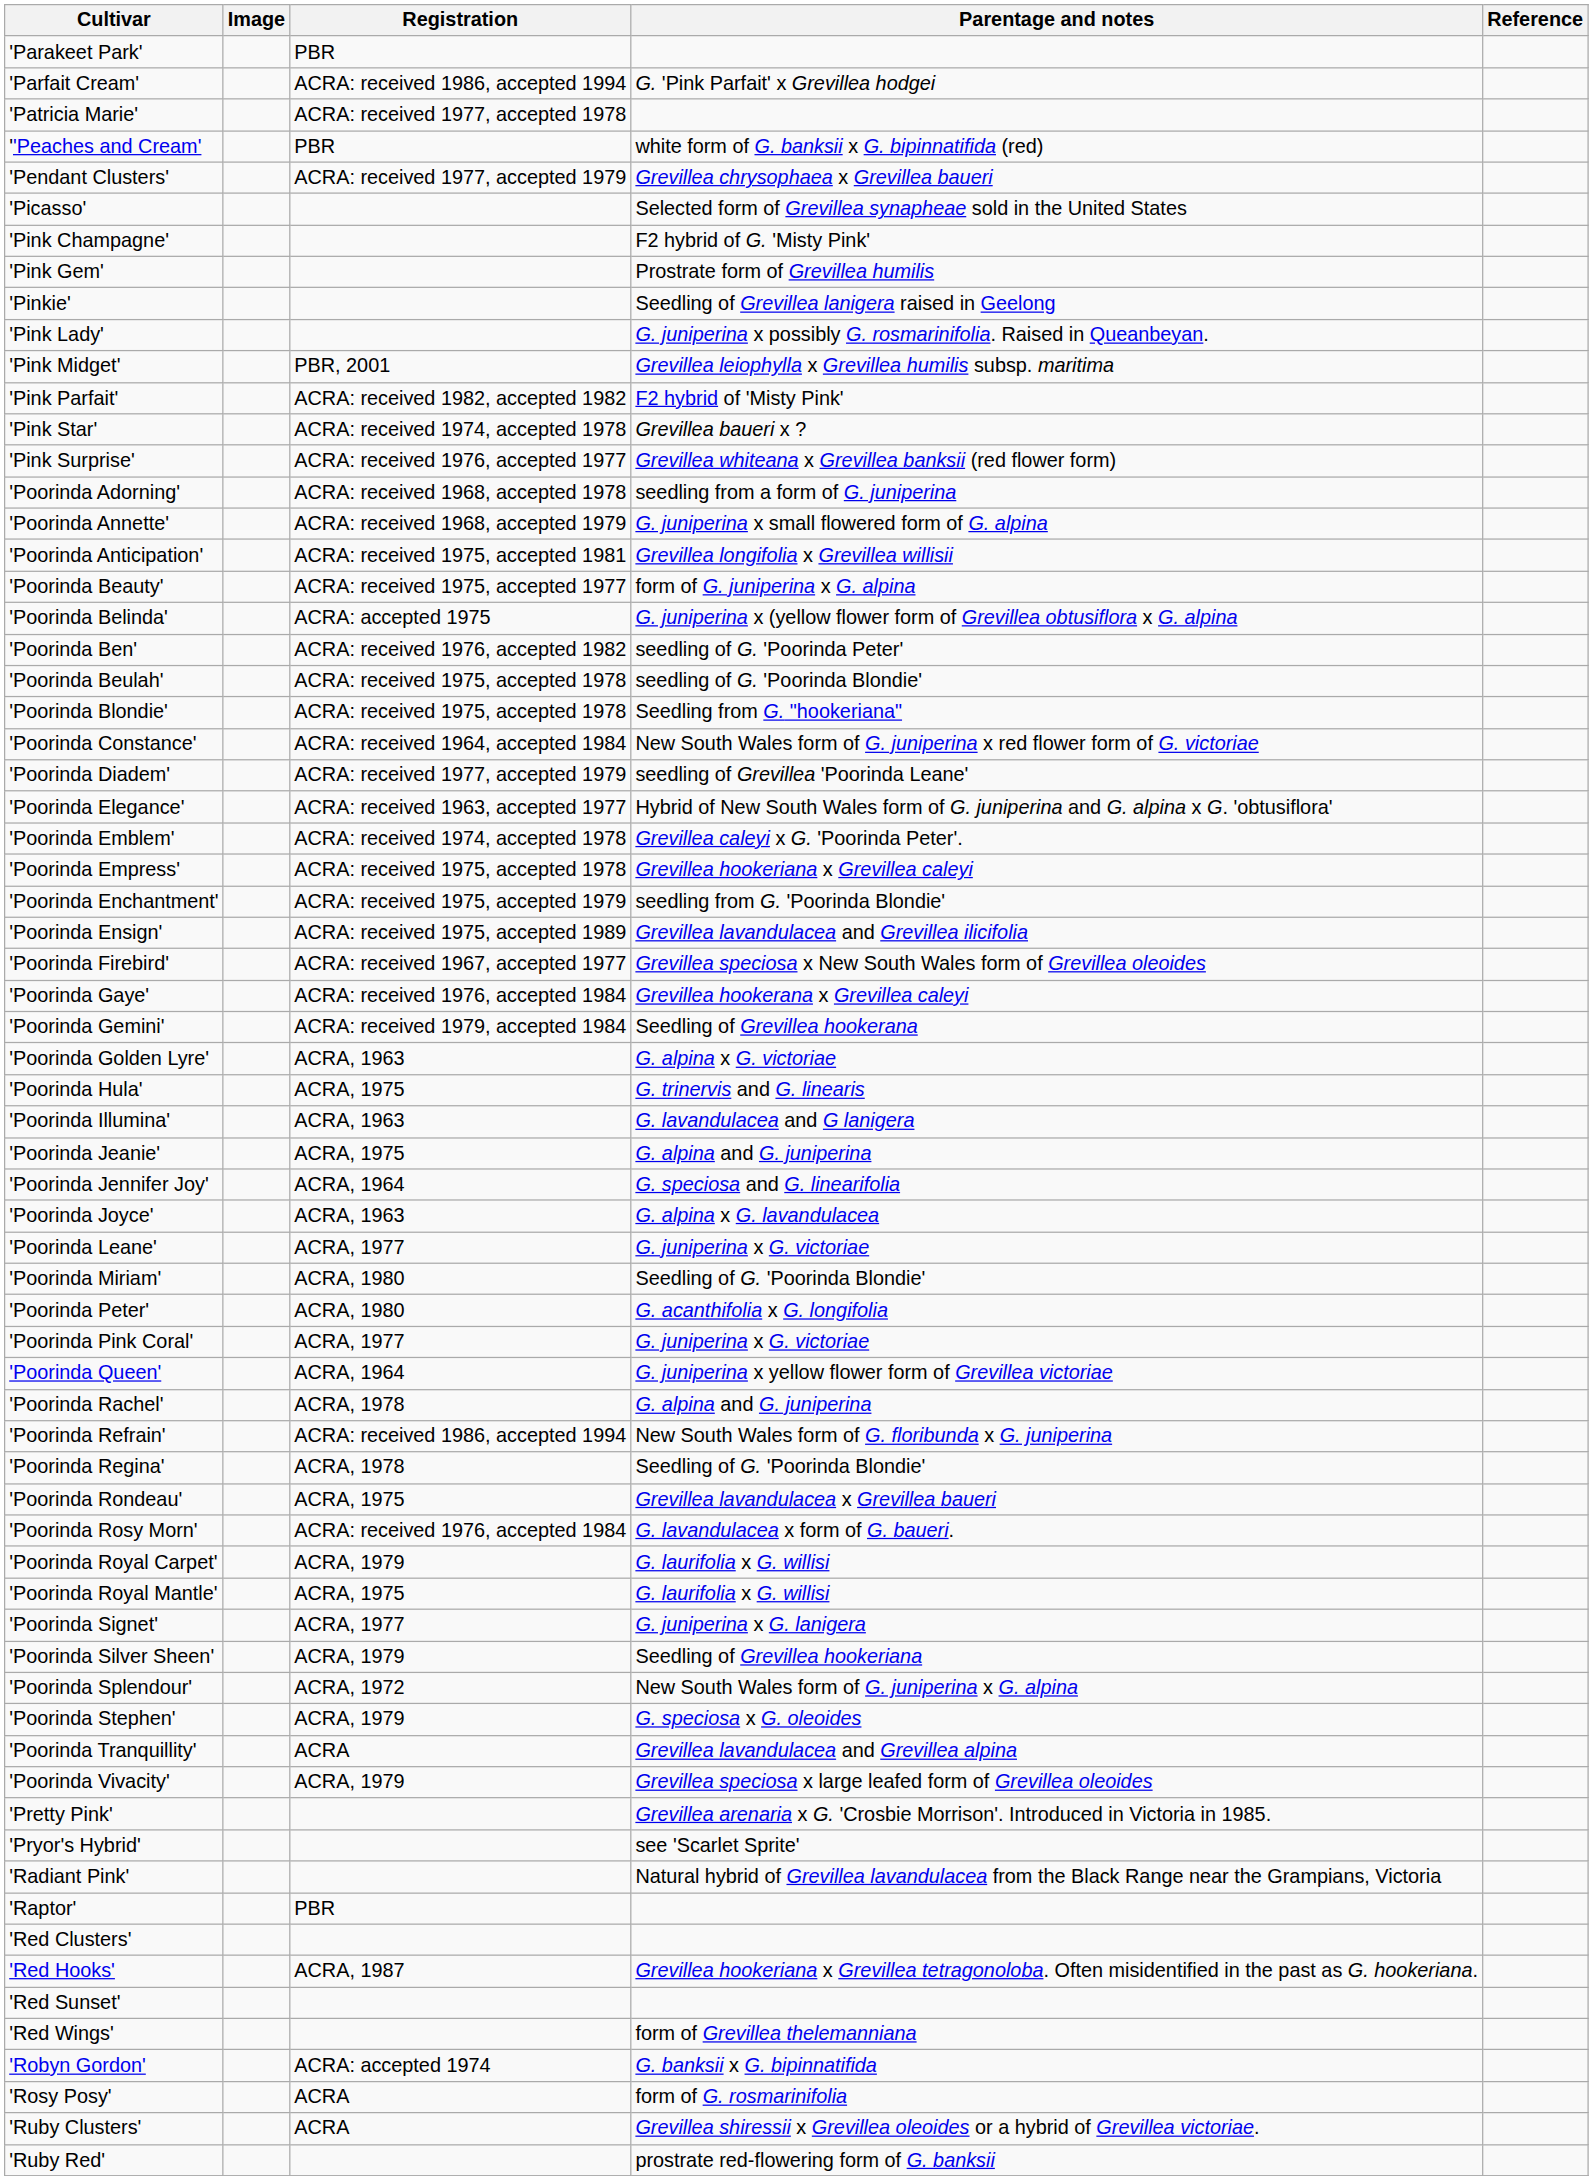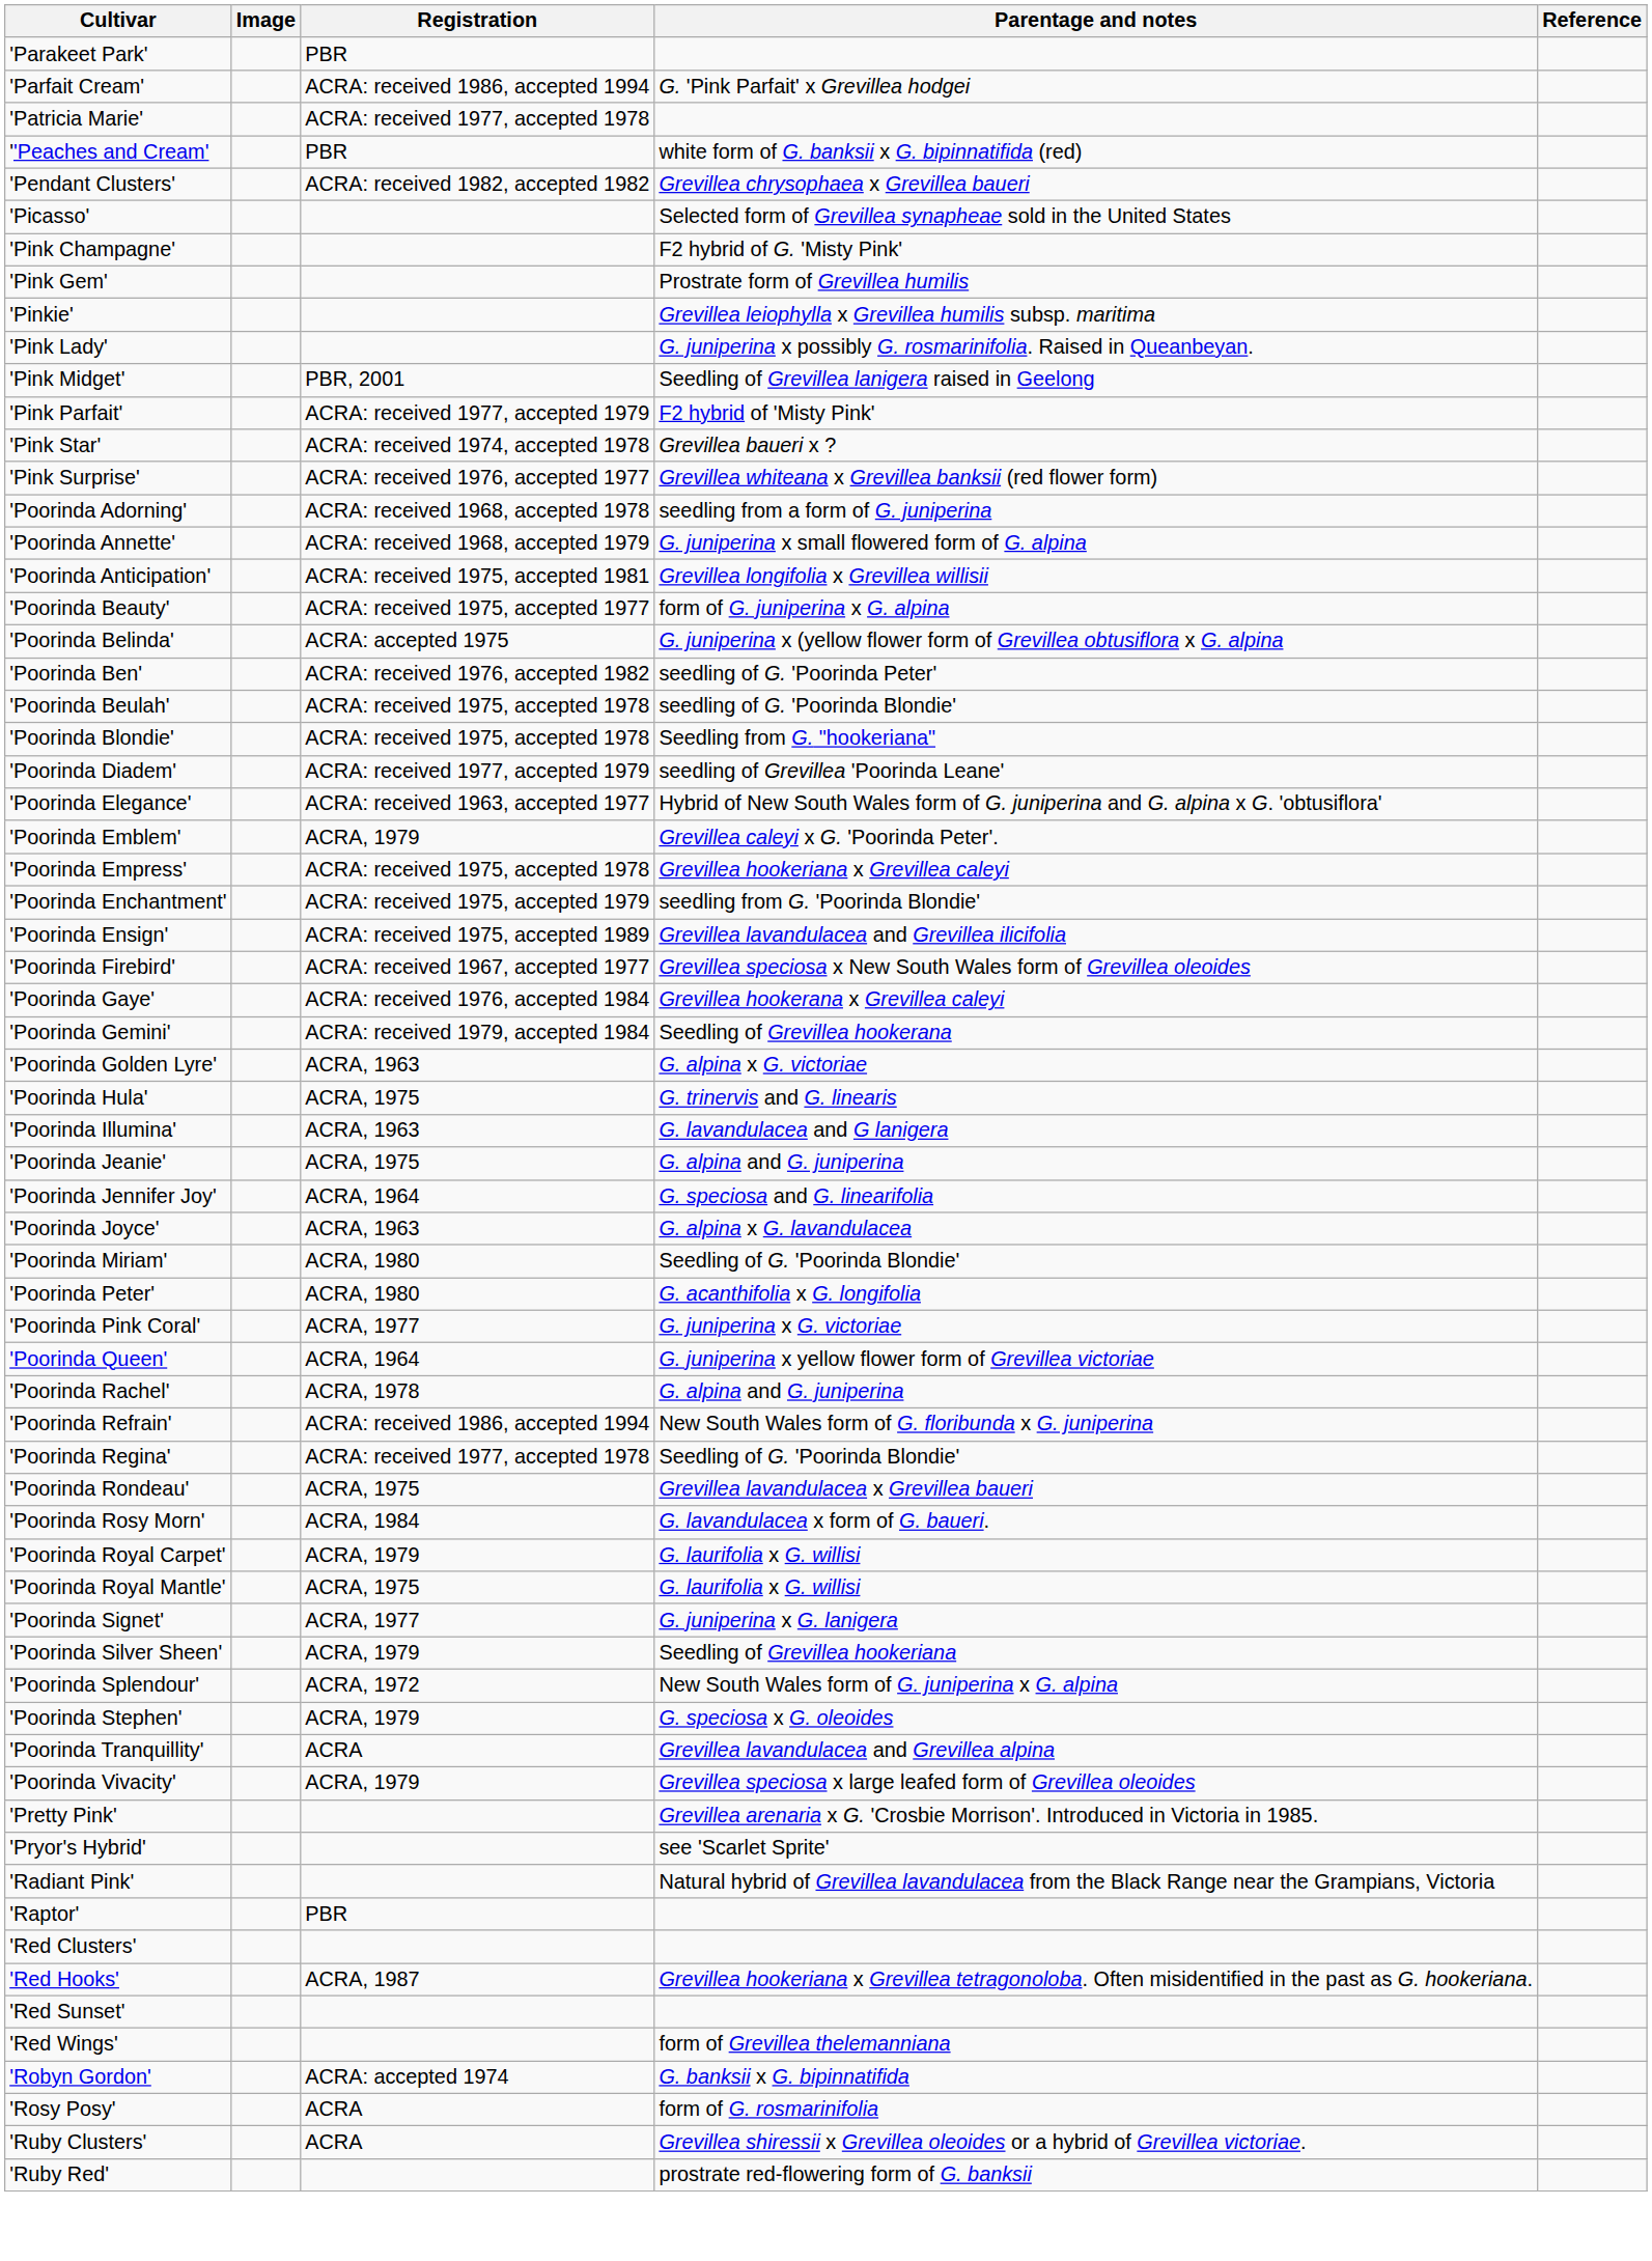'Pendant Clusters' | Registration: ACRA: received 1977, accepted 1979 -> ACRA: received 1982, accepted 1982
'Pinkie' | Parentage and notes: Seedling of Grevillea lanigera raised in Geelong -> Grevillea leiophylla x Grevillea humilis subsp. maritima
'Pink Midget' | Parentage and notes: Grevillea leiophylla x Grevillea humilis subsp. maritima -> Seedling of Grevillea lanigera raised in Geelong
'Pink Parfait' | Registration: ACRA: received 1982, accepted 1982 -> ACRA: received 1977, accepted 1979
- row: 'Poorinda Constance' | ACRA: received 1964, accepted 1984 | New South Wales form of G. juniperina x red flower form of G. victoriae
'Poorinda Emblem' | Registration: ACRA: received 1974, accepted 1978 -> ACRA, 1979
- row: 'Poorinda Leane' | ACRA, 1977 | G. juniperina x G. victoriae
'Poorinda Regina' | Registration: ACRA, 1978 -> ACRA: received 1977, accepted 1978
'Poorinda Rosy Morn' | Registration: ACRA: received 1976, accepted 1984 -> ACRA, 1984
